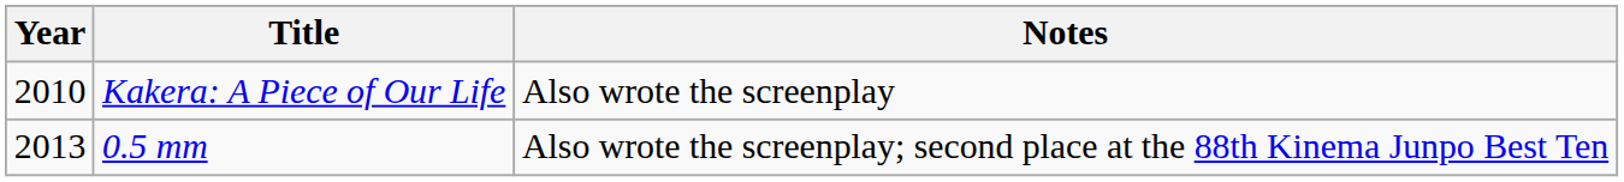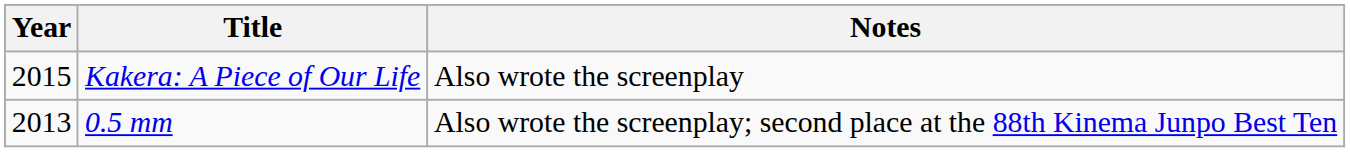Kakera: A Piece of Our Life | Year: 2010 -> 2015
